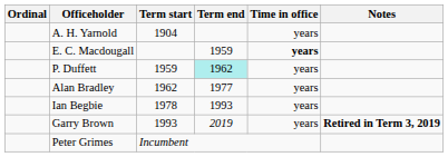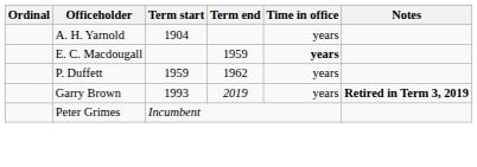P. Duffett | Term end: paleturquoise background -> no background
- row: Alan Bradley | 1962 | 1977 | years
- row: Ian Begbie | 1978 | 1993 | years
